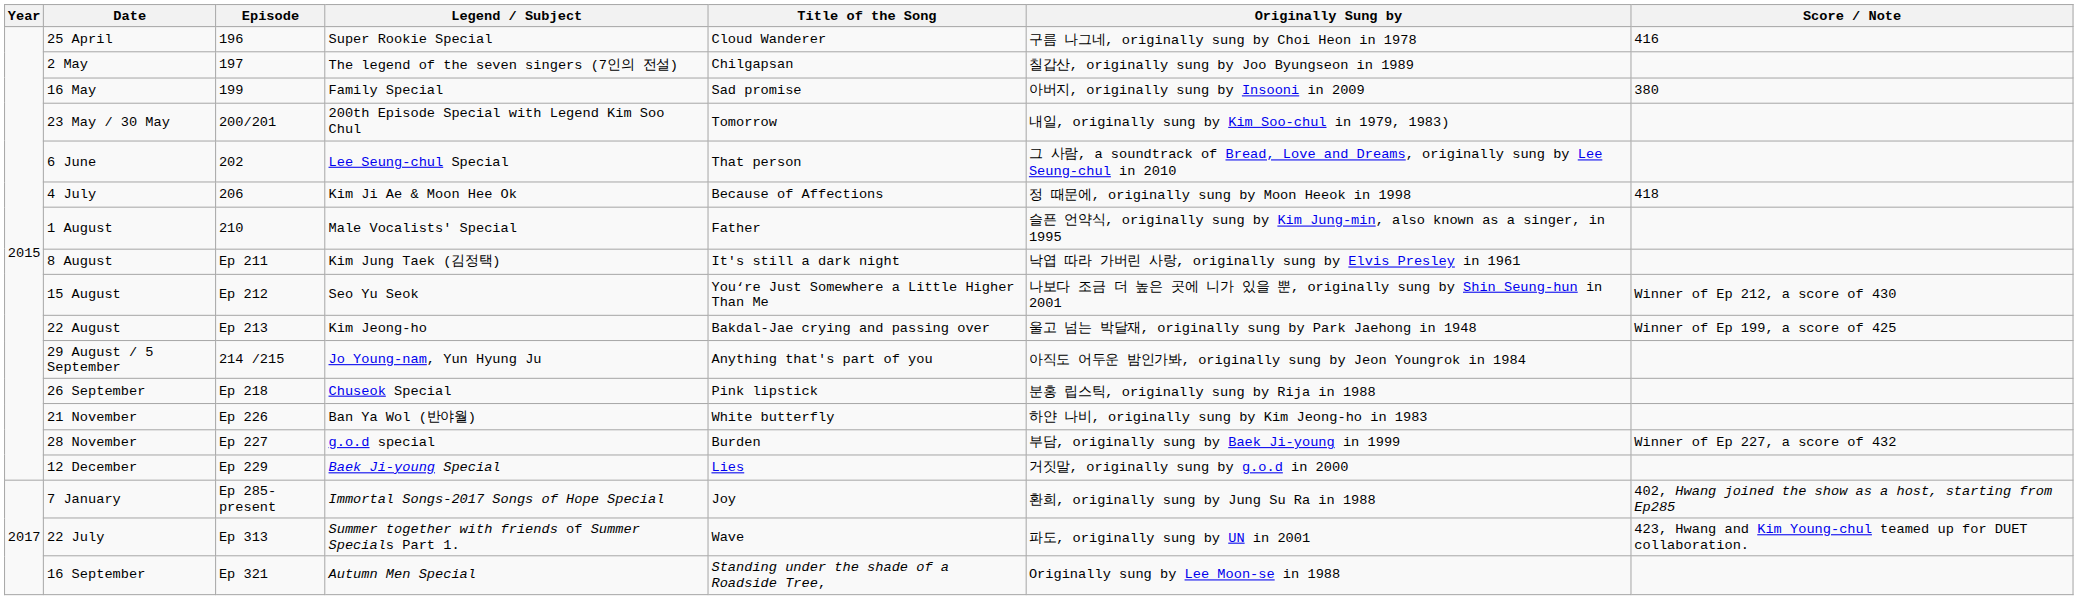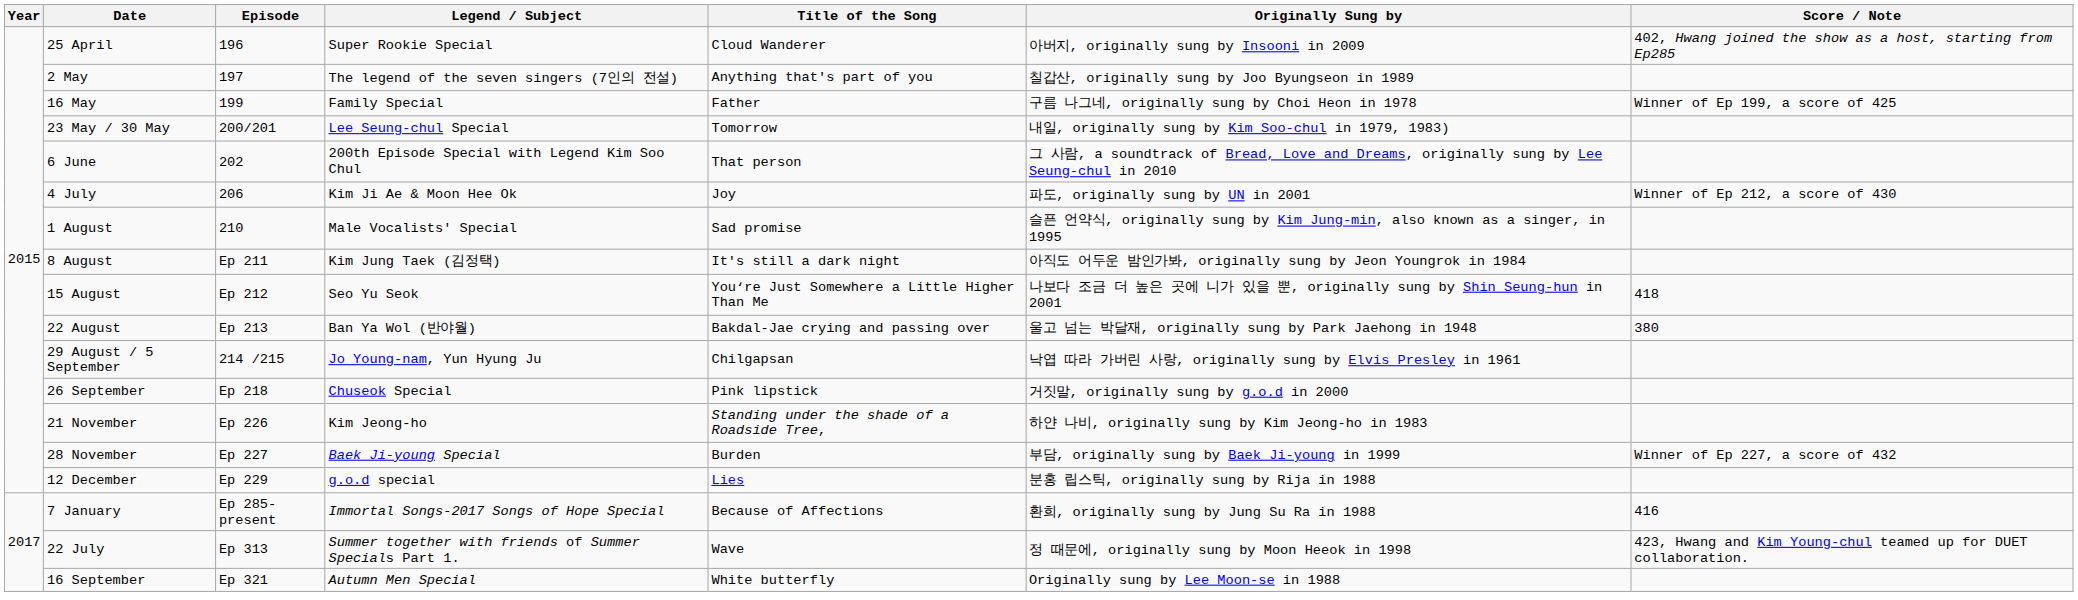25 April | Originally Sung by: 구름 나그네, originally sung by Choi Heon in 1978 -> 아버지, originally sung by Insooni in 2009
25 April | Score / Note: 416 -> 402, Hwang joined the show as a host, starting from Ep285
2 May | Title of the Song: Chilgapsan -> Anything that's part of you
16 May | Title of the Song: Sad promise -> Father
16 May | Originally Sung by: 아버지, originally sung by Insooni in 2009 -> 구름 나그네, originally sung by Choi Heon in 1978
16 May | Score / Note: 380 -> Winner of Ep 199, a score of 425
23 May / 30 May | Legend / Subject: 200th Episode Special with Legend Kim Soo Chul -> Lee Seung-chul Special
6 June | Legend / Subject: Lee Seung-chul Special -> 200th Episode Special with Legend Kim Soo Chul
4 July | Title of the Song: Because of Affections -> Joy
4 July | Originally Sung by: 정 때문에, originally sung by Moon Heeok in 1998 -> 파도, originally sung by UN in 2001
4 July | Score / Note: 418 -> Winner of Ep 212, a score of 430
1 August | Title of the Song: Father -> Sad promise
8 August | Originally Sung by: 낙엽 따라 가버린 사랑, originally sung by Elvis Presley in 1961 -> 아직도 어두운 밤인가봐, originally sung by Jeon Youngrok in 1984
15 August | Score / Note: Winner of Ep 212, a score of 430 -> 418
22 August | Legend / Subject: Kim Jeong-ho -> Ban Ya Wol (반야월)
22 August | Score / Note: Winner of Ep 199, a score of 425 -> 380
29 August / 5 September | Title of the Song: Anything that's part of you -> Chilgapsan
29 August / 5 September | Originally Sung by: 아직도 어두운 밤인가봐, originally sung by Jeon Youngrok in 1984 -> 낙엽 따라 가버린 사랑, originally sung by Elvis Presley in 1961
26 September | Originally Sung by: 분홍 립스틱, originally sung by Rija in 1988 -> 거짓말, originally sung by g.o.d in 2000
21 November | Legend / Subject: Ban Ya Wol (반야월) -> Kim Jeong-ho
21 November | Title of the Song: White butterfly -> Standing under the shade of a Roadside Tree,
28 November | Legend / Subject: g.o.d special -> Baek Ji-young Special
12 December | Legend / Subject: Baek Ji-young Special -> g.o.d special
12 December | Originally Sung by: 거짓말, originally sung by g.o.d in 2000 -> 분홍 립스틱, originally sung by Rija in 1988
7 January | Title of the Song: Joy -> Because of Affections
7 January | Score / Note: 402, Hwang joined the show as a host, starting from Ep285 -> 416
22 July | Originally Sung by: 파도, originally sung by UN in 2001 -> 정 때문에, originally sung by Moon Heeok in 1998
16 September | Title of the Song: Standing under the shade of a Roadside Tree, -> White butterfly
